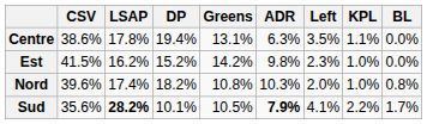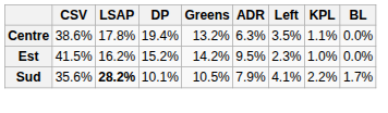Centre | Greens: 13.1% -> 13.2%
Est | ADR: 9.8% -> 9.5%
- row: Nord | 39.6% | 17.4% | 18.2% | 10.8% | 10.3% | 2.0% | 1.0% | 0.8%
Sud | ADR: bold -> normal
